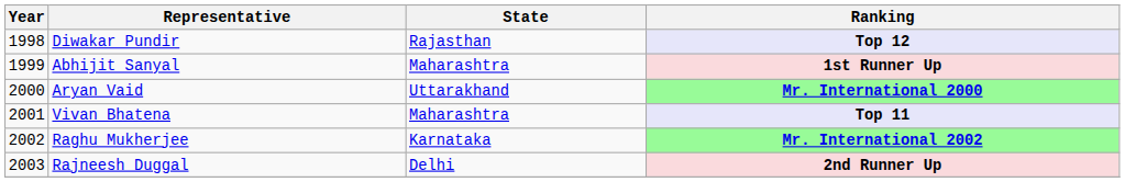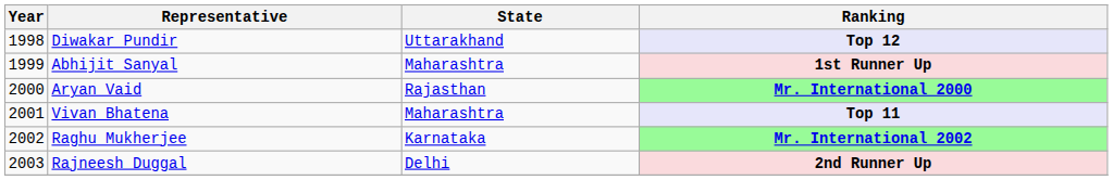Diwakar Pundir | State: Rajasthan -> Uttarakhand
Aryan Vaid | State: Uttarakhand -> Rajasthan
